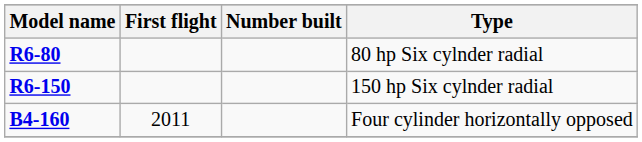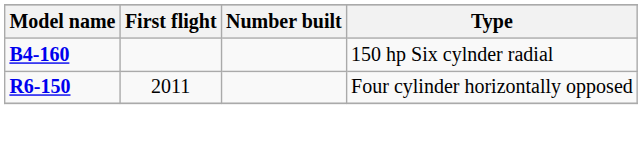- row: R6-80 | 80 hp Six cylnder radial
150 hp Six cylnder radial | Model name: R6-150 -> B4-160
Four cylinder horizontally opposed | Model name: B4-160 -> R6-150
